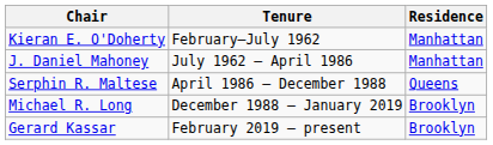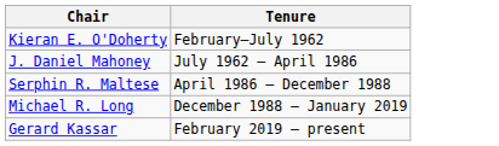- column: Residence | Manhattan | Manhattan | Queens | Brooklyn | Brooklyn
